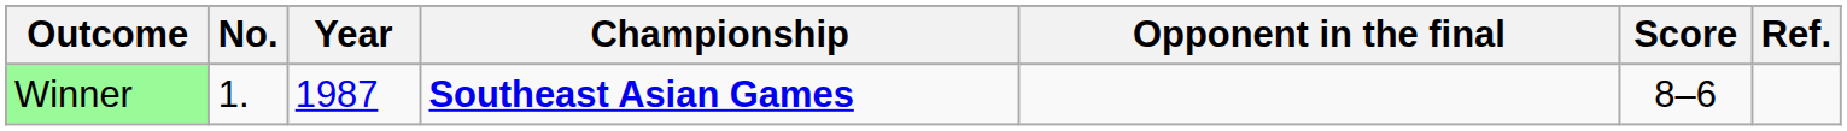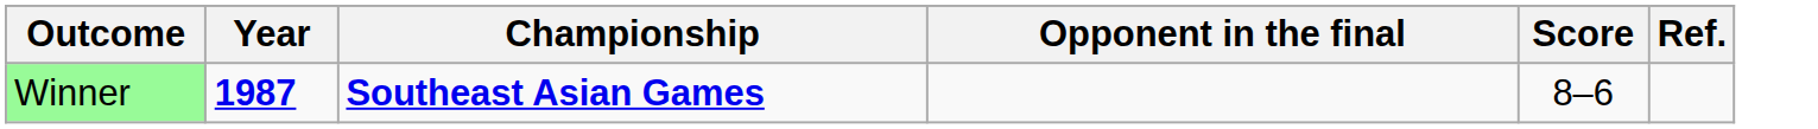- column: No. | 1.
Winner | Year: normal -> bold
